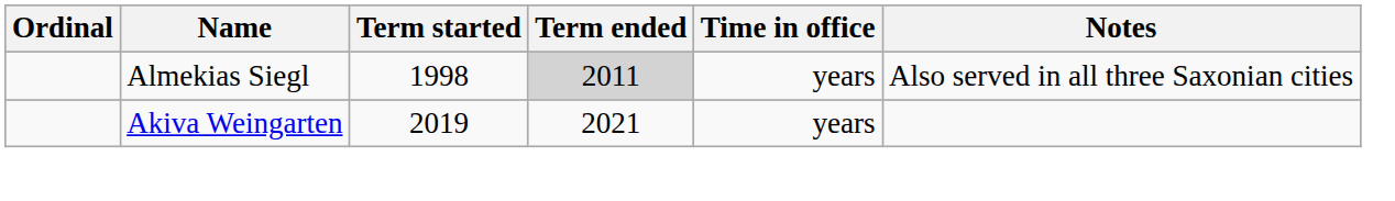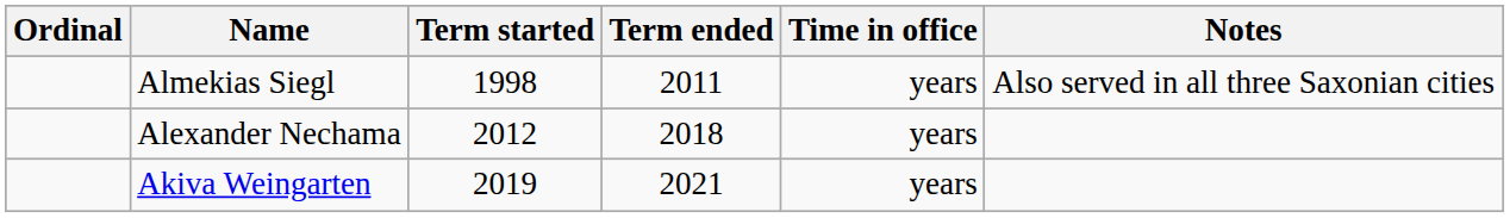Almekias Siegl | Term ended: lightgrey background -> no background
+ row: Alexander Nechama | 2012 | 2018 | years
